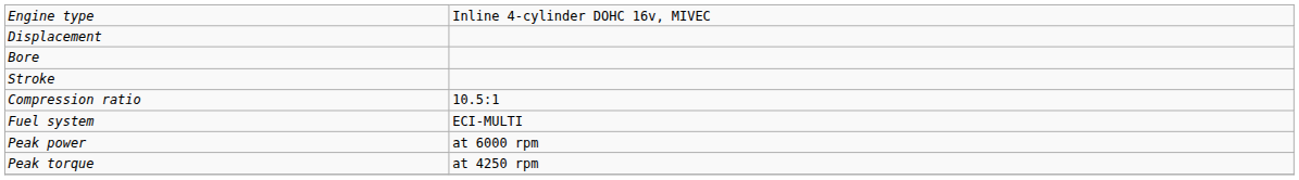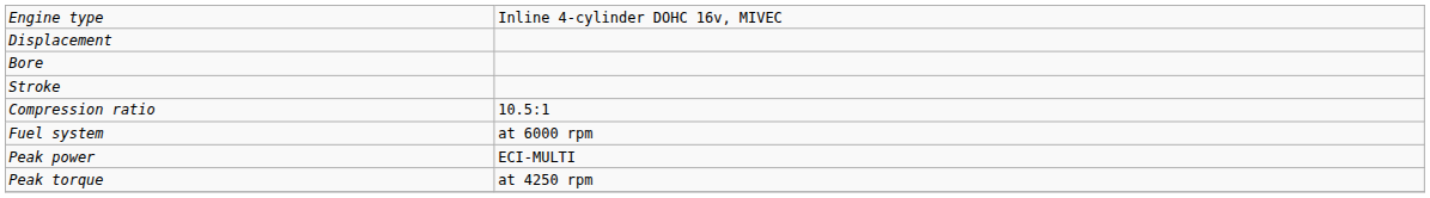Fuel system | column 2: ECI-MULTI -> at 6000 rpm
Peak power | column 2: at 6000 rpm -> ECI-MULTI
